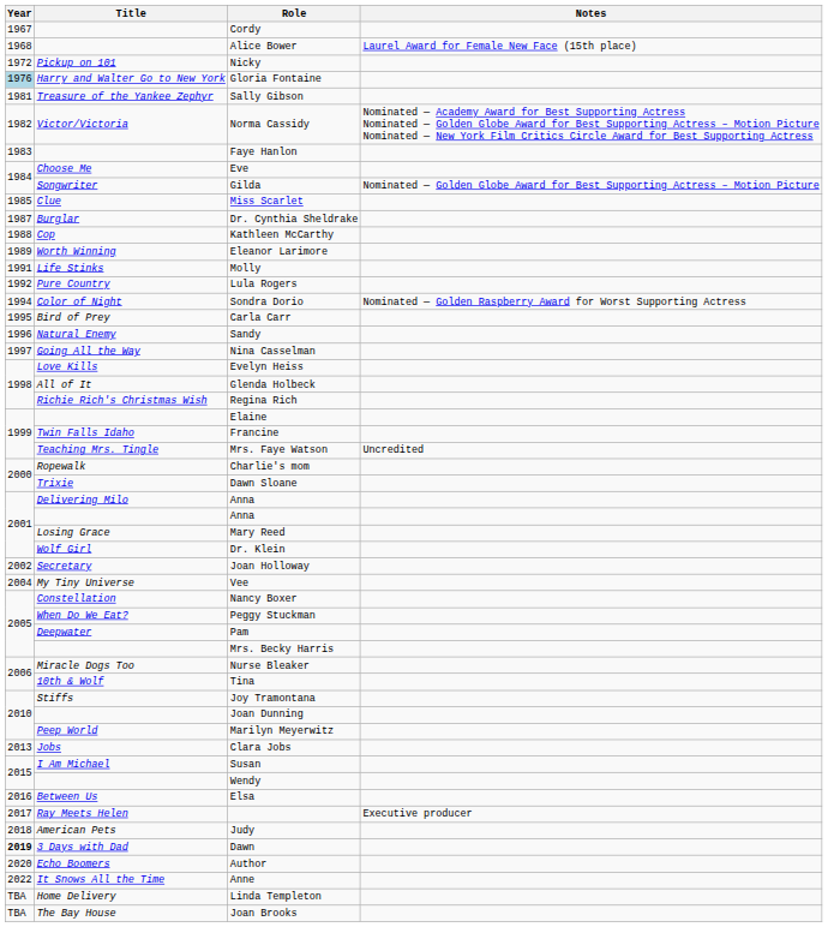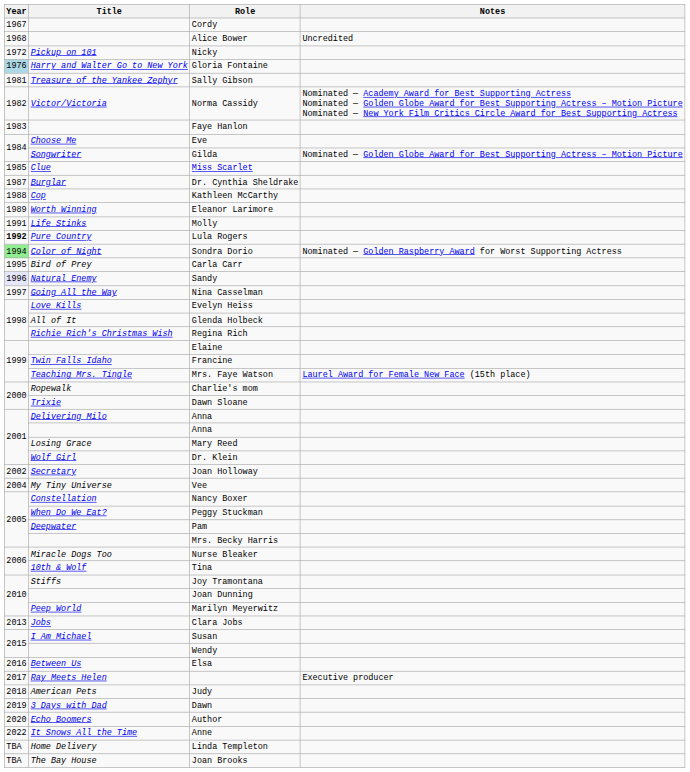Alice Bower | Notes: Laurel Award for Female New Face (15th place) -> Uncredited
Lula Rogers | Year: normal -> bold
Sondra Dorio | Year: no background -> lightgreen background
Sandy | Year: no background -> lavender background
Mrs. Faye Watson | Notes: Uncredited -> Laurel Award for Female New Face (15th place)
Dawn | Year: bold -> normal
